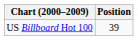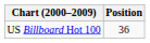US Billboard Hot 100 | Position: 39 -> 36
